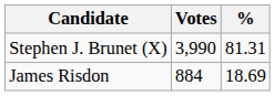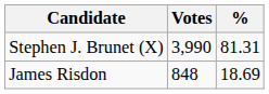James Risdon | Votes: 884 -> 848
